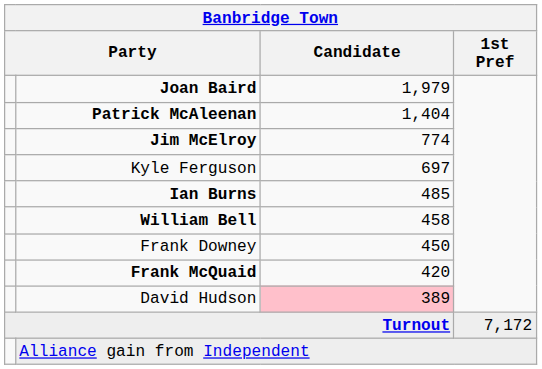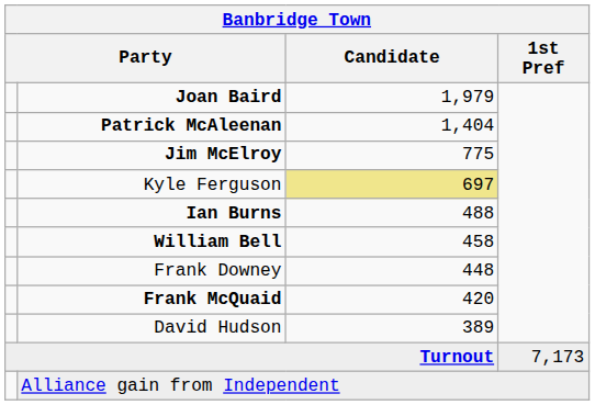Jim McElroy | Candidate: 774 -> 775
Kyle Ferguson | Candidate: no background -> khaki background
Ian Burns | Candidate: 485 -> 488
Frank Downey | Candidate: 450 -> 448
David Hudson | Candidate: pink background -> no background
Turnout | 1st Pref: 7,172 -> 7,173
